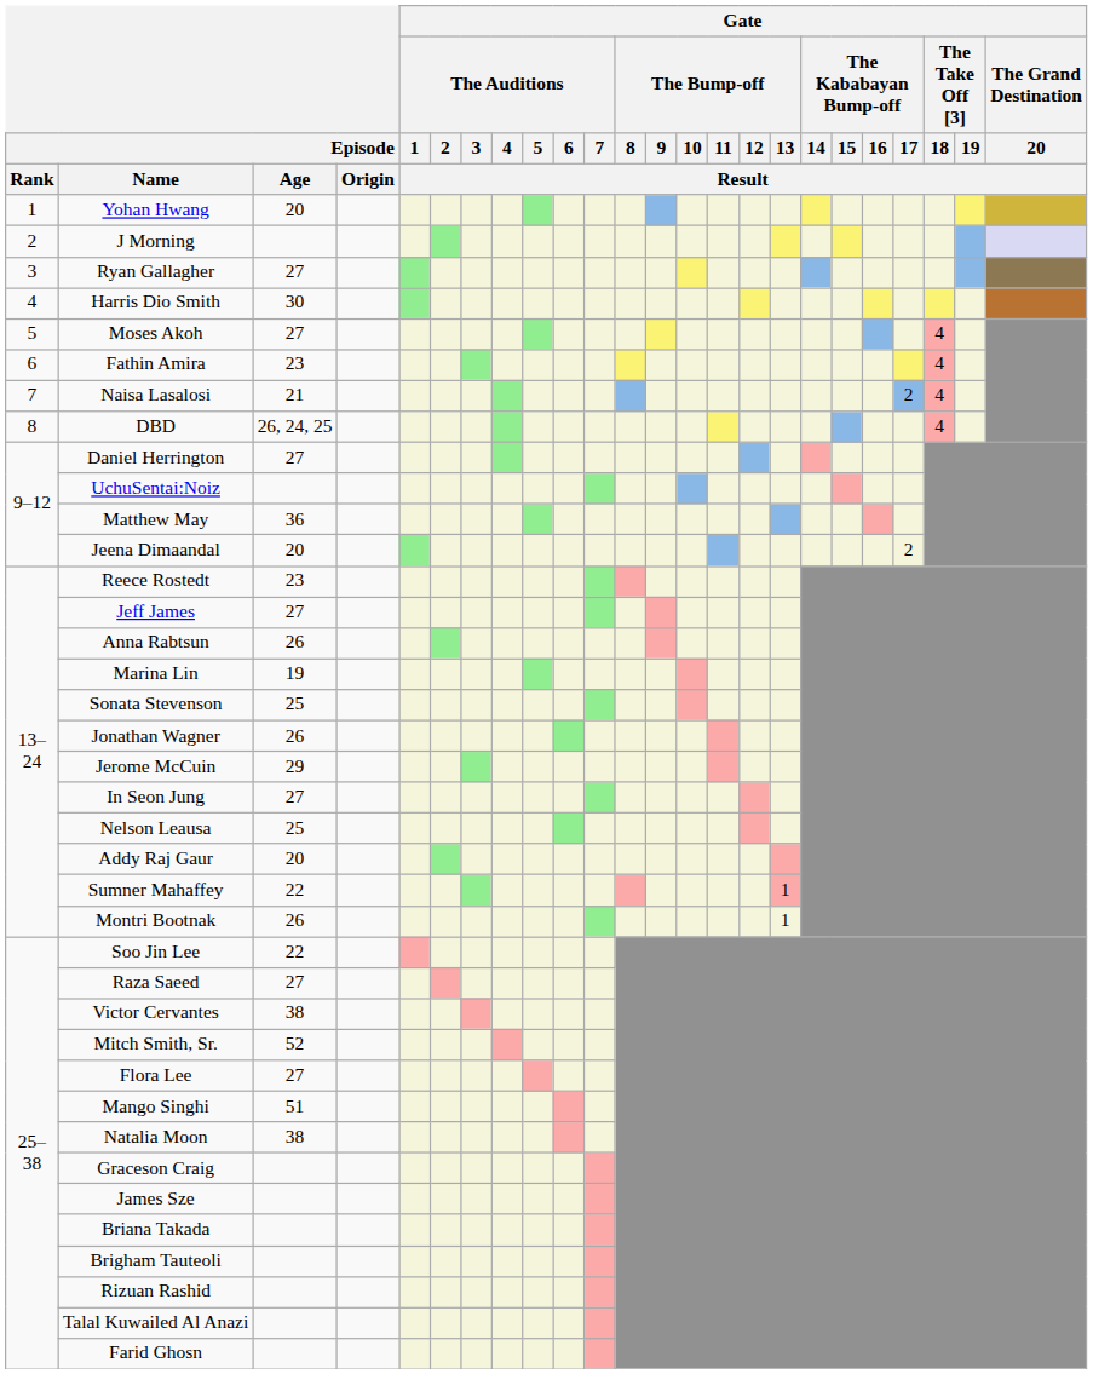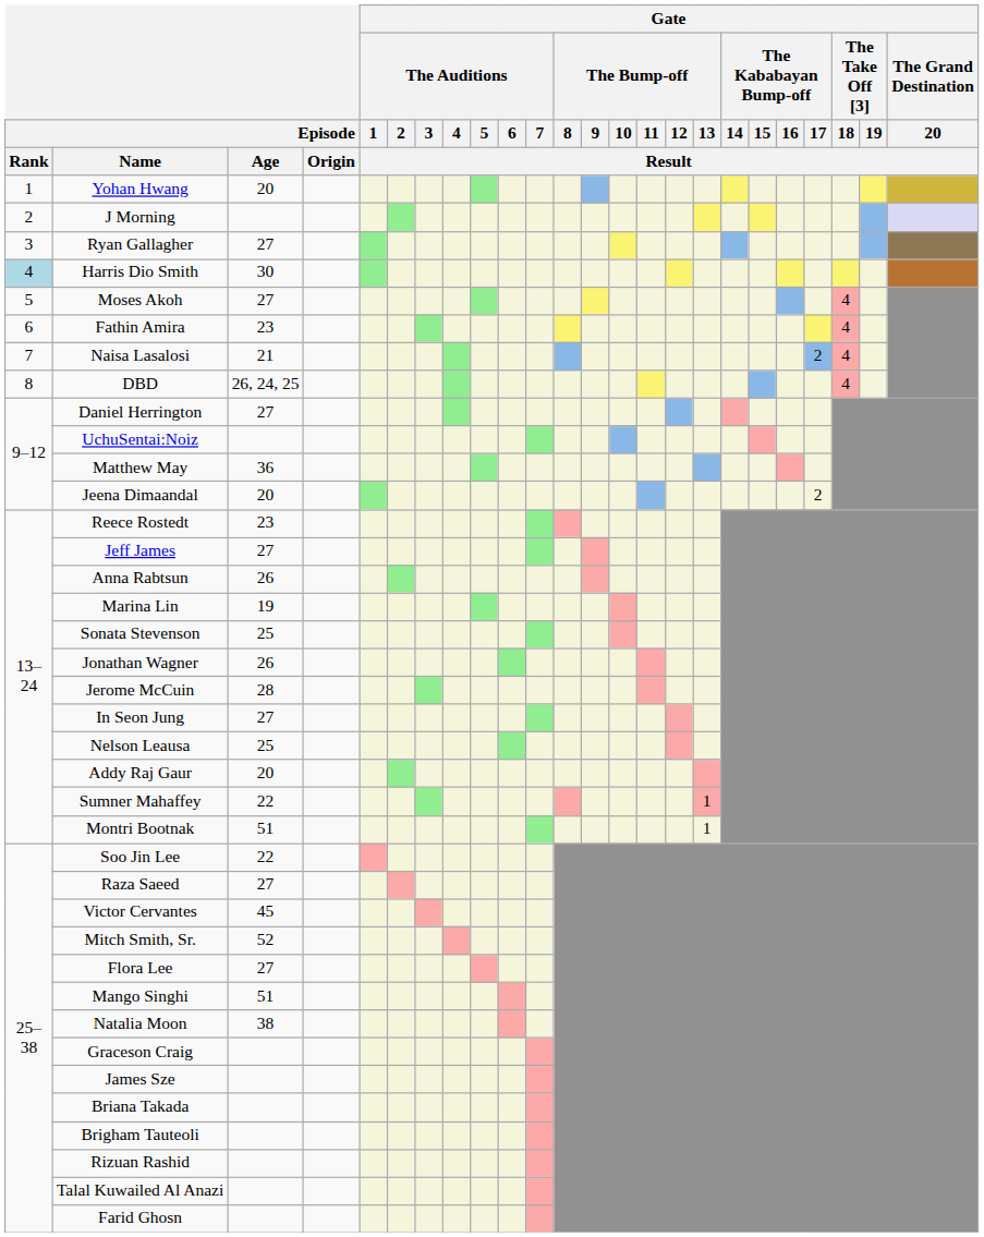Harris Dio Smith | Episode / Rank: no background -> lightblue background
Jerome McCuin | Episode / Age: 29 -> 28
Montri Bootnak | Episode / Age: 26 -> 51
Victor Cervantes | Episode / Age: 38 -> 45
